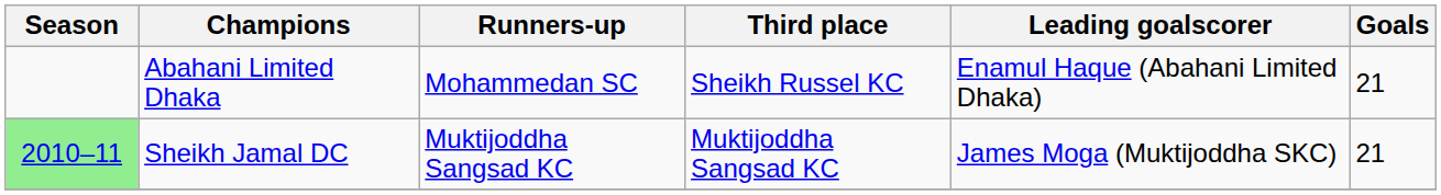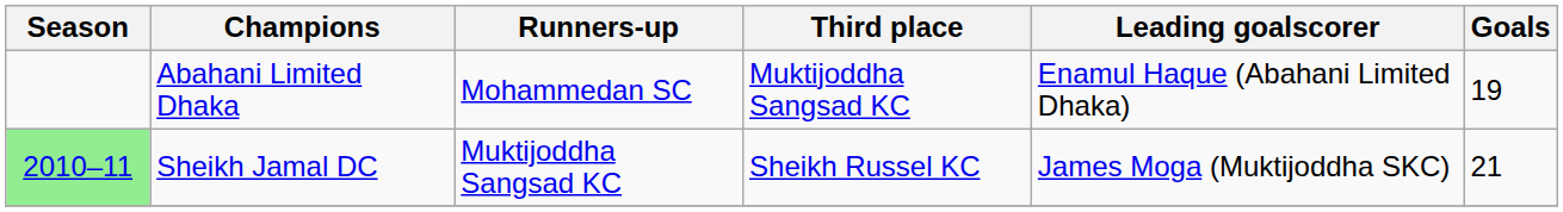Abahani Limited Dhaka | Third place: Sheikh Russel KC -> Muktijoddha Sangsad KC
Abahani Limited Dhaka | Goals: 21 -> 19
Sheikh Jamal DC | Third place: Muktijoddha Sangsad KC -> Sheikh Russel KC
